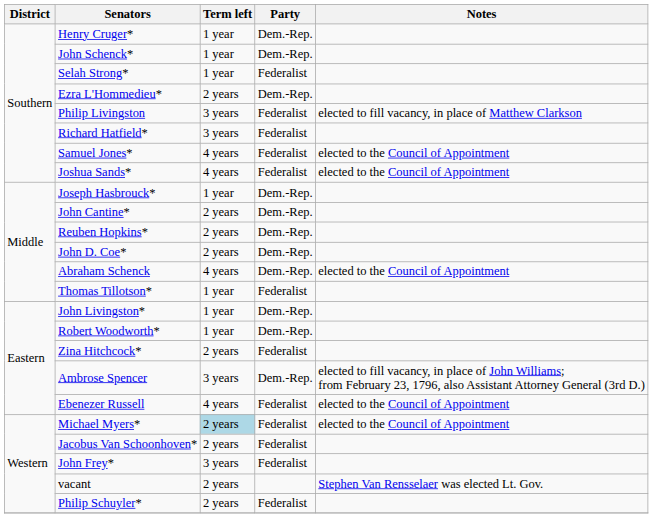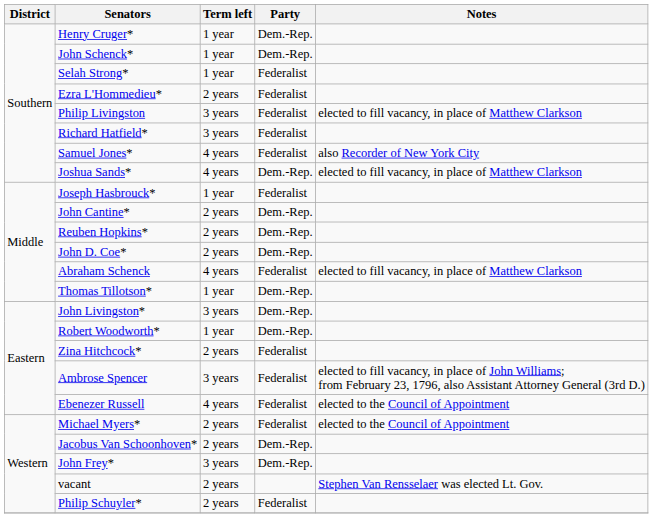Ezra L'Hommedieu* | Party: Dem.-Rep. -> Federalist
Samuel Jones* | Notes: elected to the Council of Appointment -> also Recorder of New York City
Joshua Sands* | Party: Federalist -> Dem.-Rep.
Joshua Sands* | Notes: elected to the Council of Appointment -> elected to fill vacancy, in place of Matthew Clarkson
Joseph Hasbrouck* | Party: Dem.-Rep. -> Federalist
Abraham Schenck | Party: Dem.-Rep. -> Federalist
Abraham Schenck | Notes: elected to the Council of Appointment -> elected to fill vacancy, in place of Matthew Clarkson
Thomas Tillotson* | Party: Federalist -> Dem.-Rep.
John Livingston* | Term left: 1 year -> 3 years
Ambrose Spencer | Party: Dem.-Rep. -> Federalist
Michael Myers* | Term left: lightblue background -> no background
Jacobus Van Schoonhoven* | Party: Federalist -> Dem.-Rep.
John Frey* | Party: Federalist -> Dem.-Rep.
